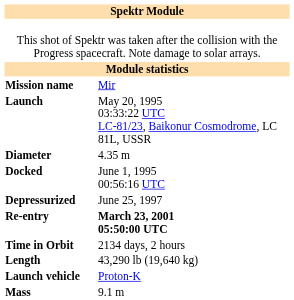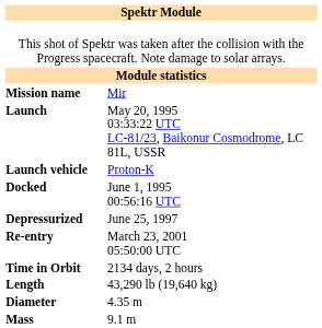rows swapped: Launch vehicle <-> Diameter
Re-entry | column 2: bold -> normal
